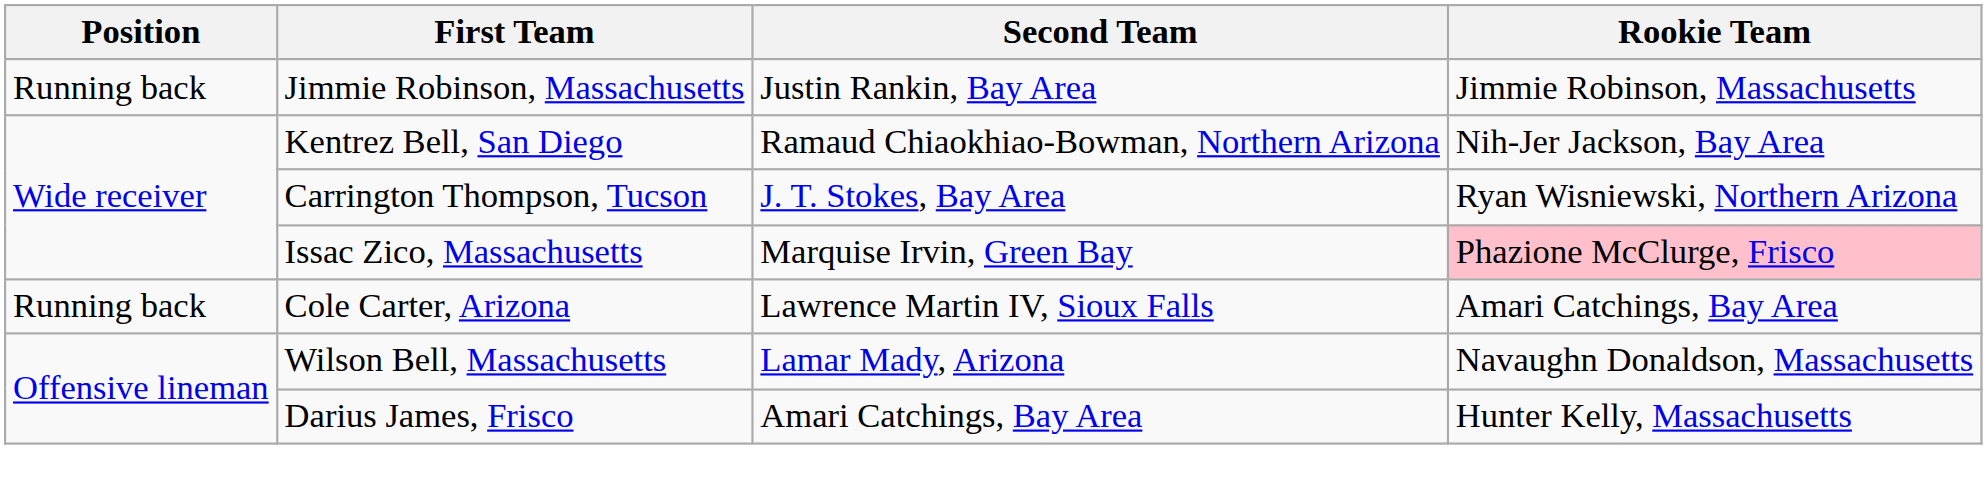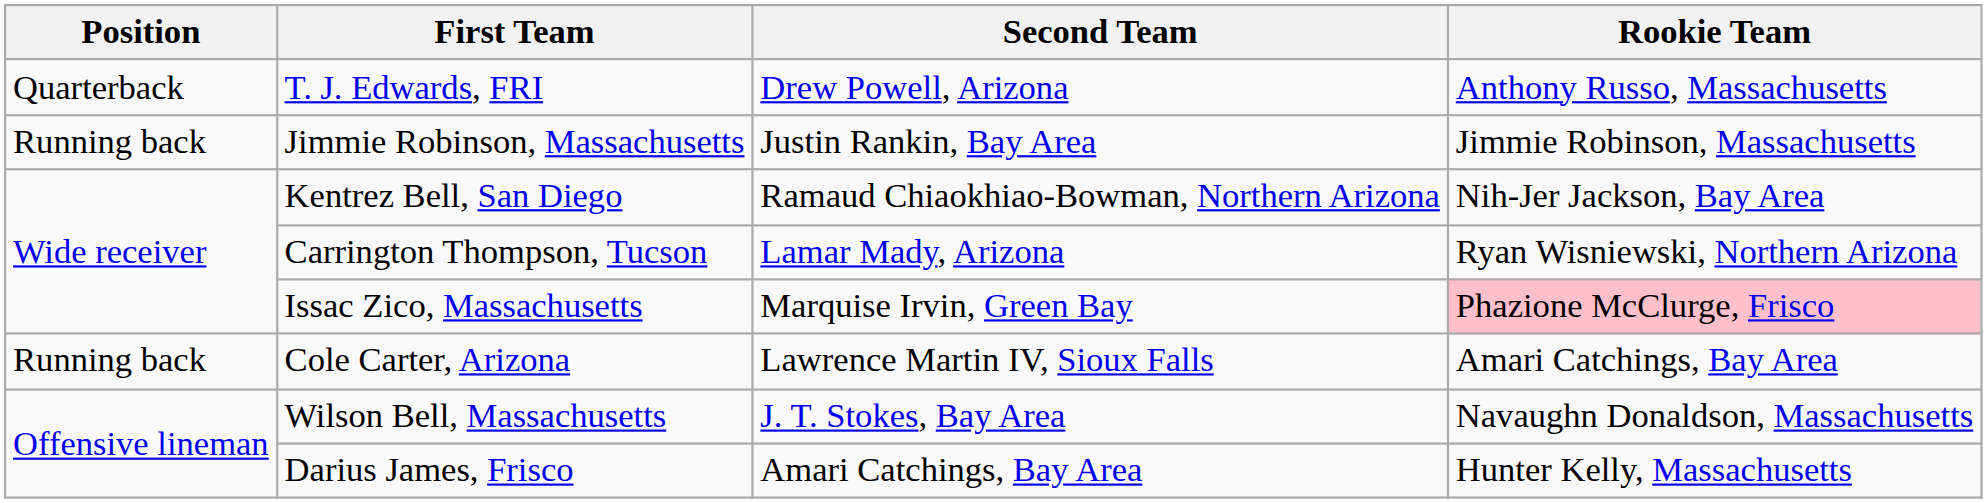+ row: Quarterback | T. J. Edwards, FRI | Drew Powell, Arizona | Anthony Russo, Massachusetts
Carrington Thompson, Tucson | Second Team: J. T. Stokes, Bay Area -> Lamar Mady, Arizona
Wilson Bell, Massachusetts | Second Team: Lamar Mady, Arizona -> J. T. Stokes, Bay Area
